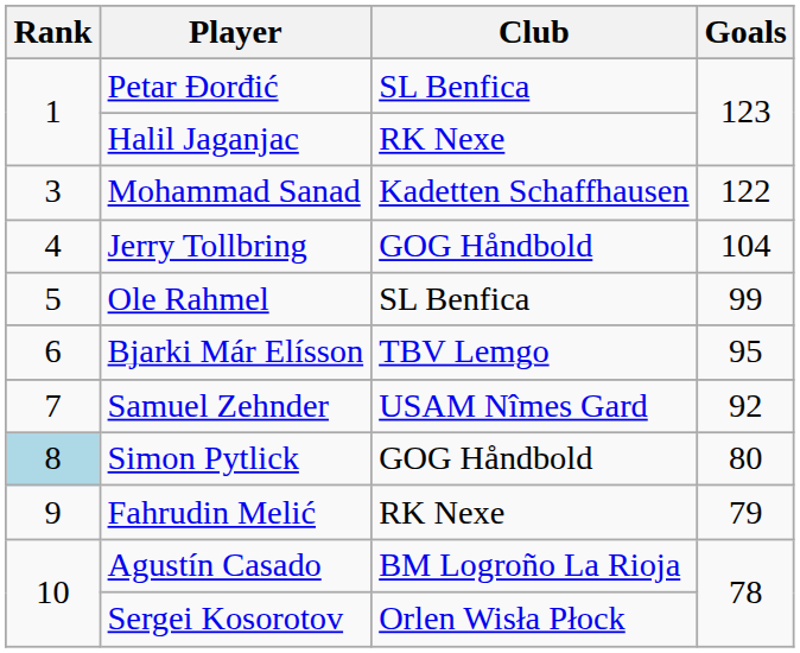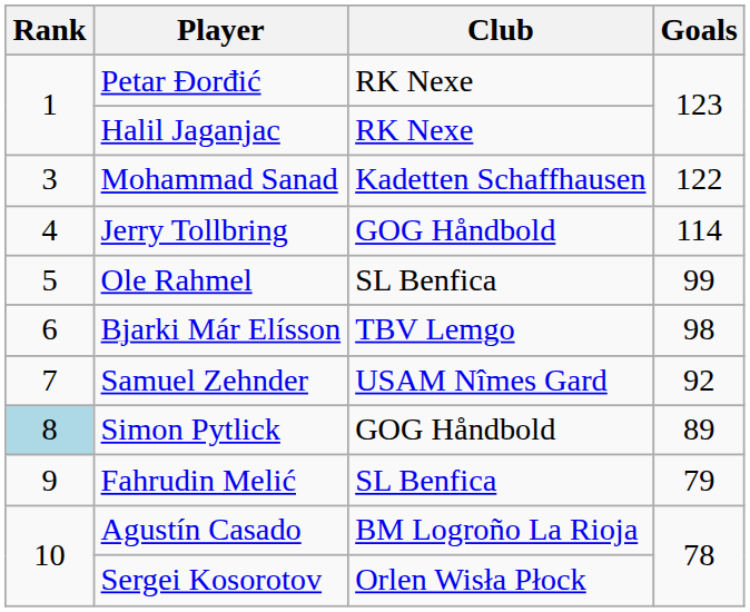Petar Đorđić | Club: SL Benfica -> RK Nexe
Jerry Tollbring | Goals: 104 -> 114
Bjarki Már Elísson | Goals: 95 -> 98
Simon Pytlick | Goals: 80 -> 89
Fahrudin Melić | Club: RK Nexe -> SL Benfica
